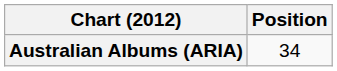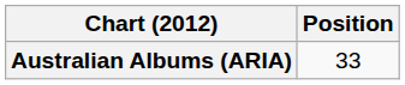Australian Albums (ARIA) | Position: 34 -> 33
